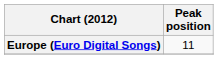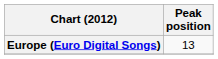Europe (Euro Digital Songs) | Peak position: 11 -> 13
